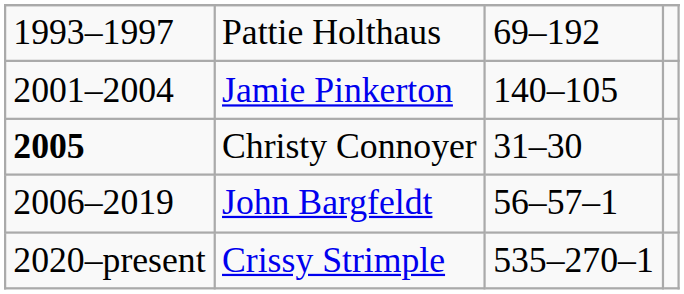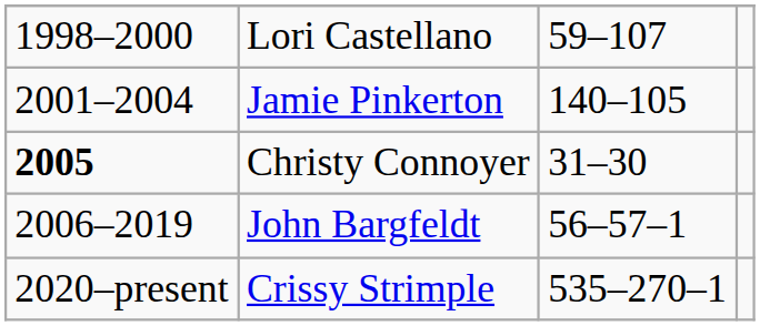- row: 1993–1997 | Pattie Holthaus | 69–192
+ row: 1998–2000 | Lori Castellano | 59–107
